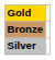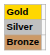rows swapped: Silver <-> Bronze
